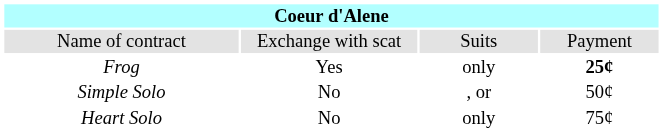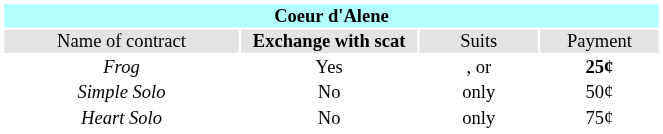Name of contract | column 2: normal -> bold
Frog | column 3: only -> , or
Simple Solo | column 3: , or -> only
